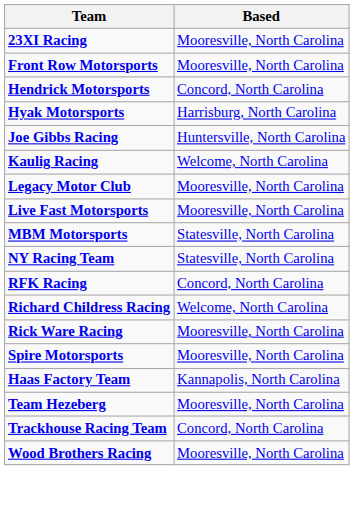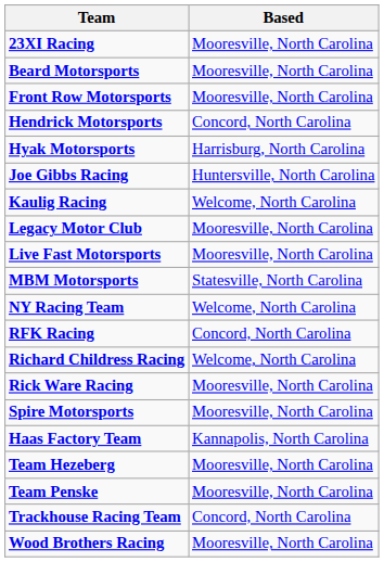+ row: Beard Motorsports | Mooresville, North Carolina
NY Racing Team | Based: Statesville, North Carolina -> Welcome, North Carolina
+ row: Team Penske | Mooresville, North Carolina
